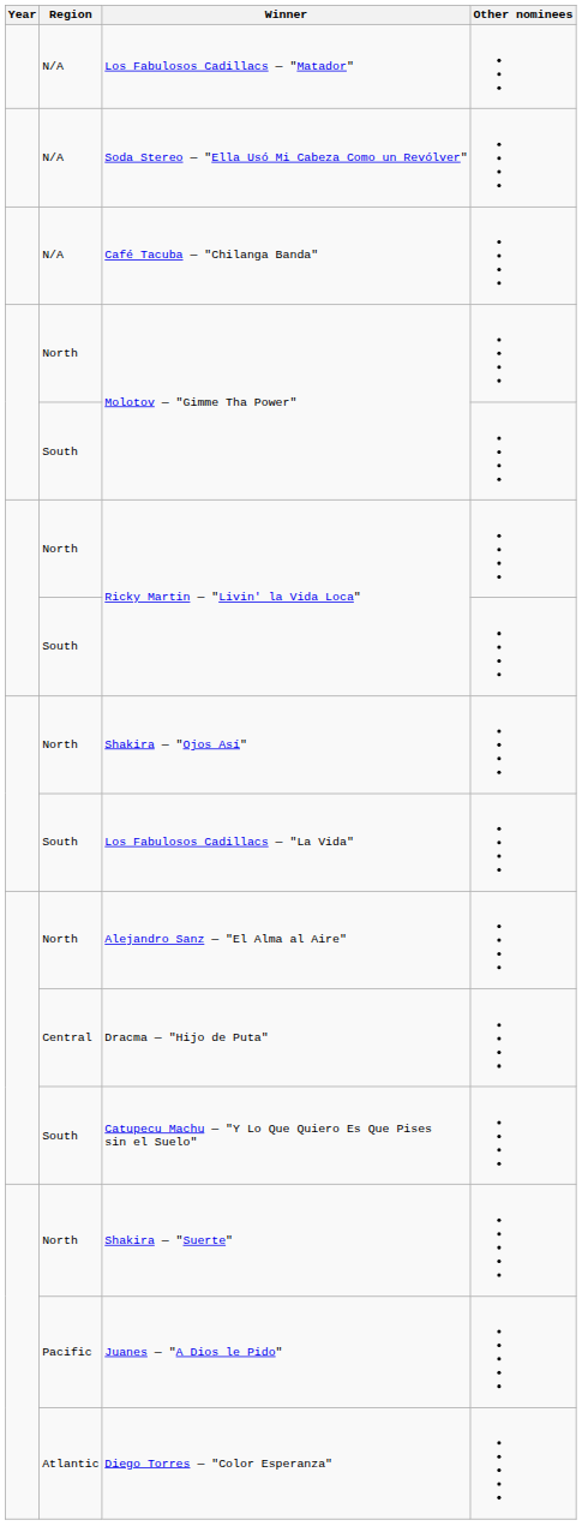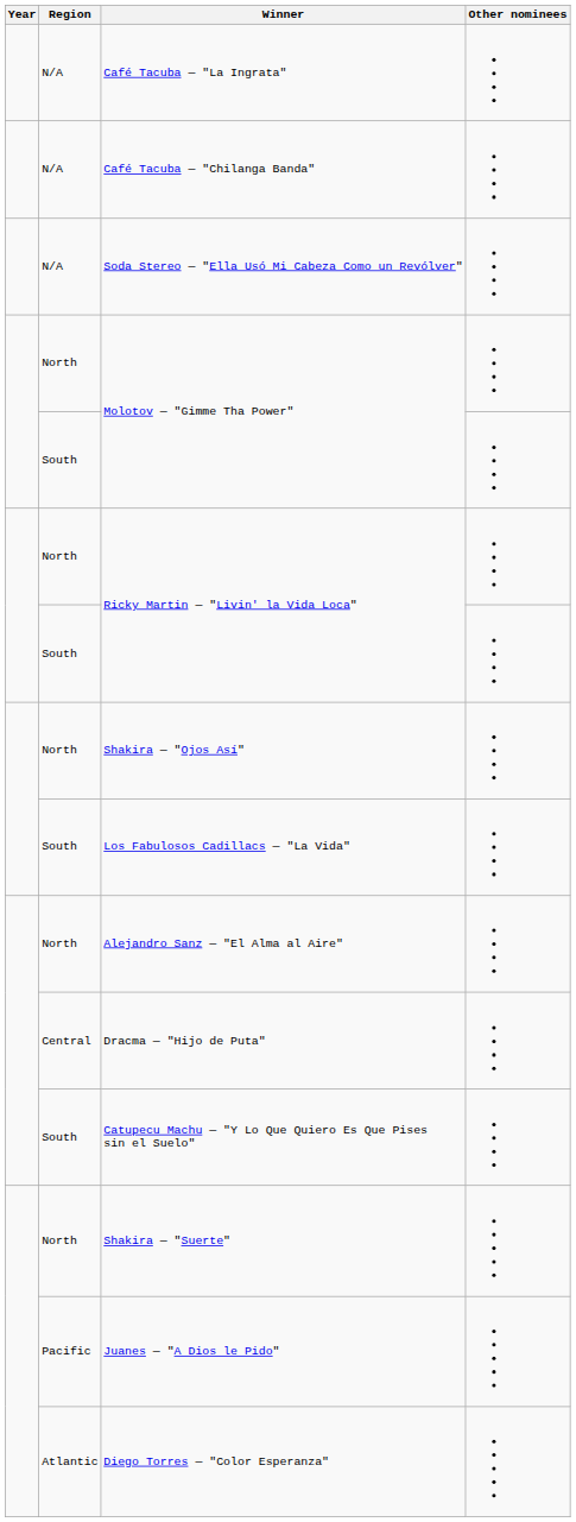- row: N/A | Los Fabulosos Cadillacs — "Matador"
+ row: N/A | Café Tacuba — "La Ingrata"
rows swapped: Soda Stereo — "Ella Usó Mi Cabeza Como un Revólver" <-> Café Tacuba — "Chilanga Banda"
